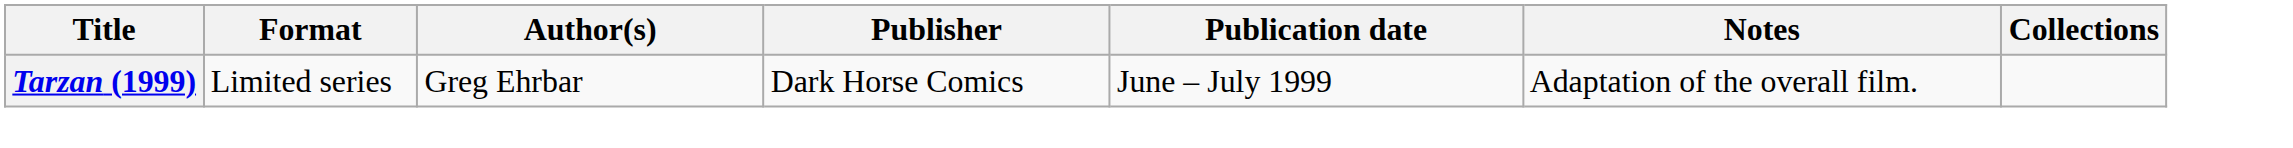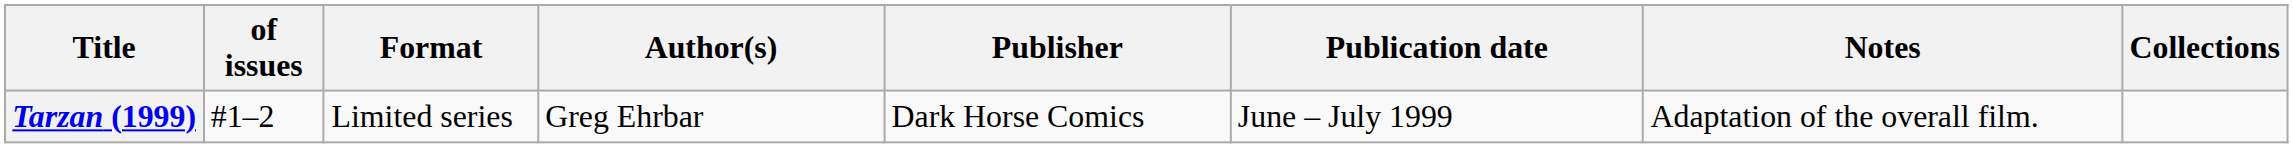+ column: of issues | #1–2
